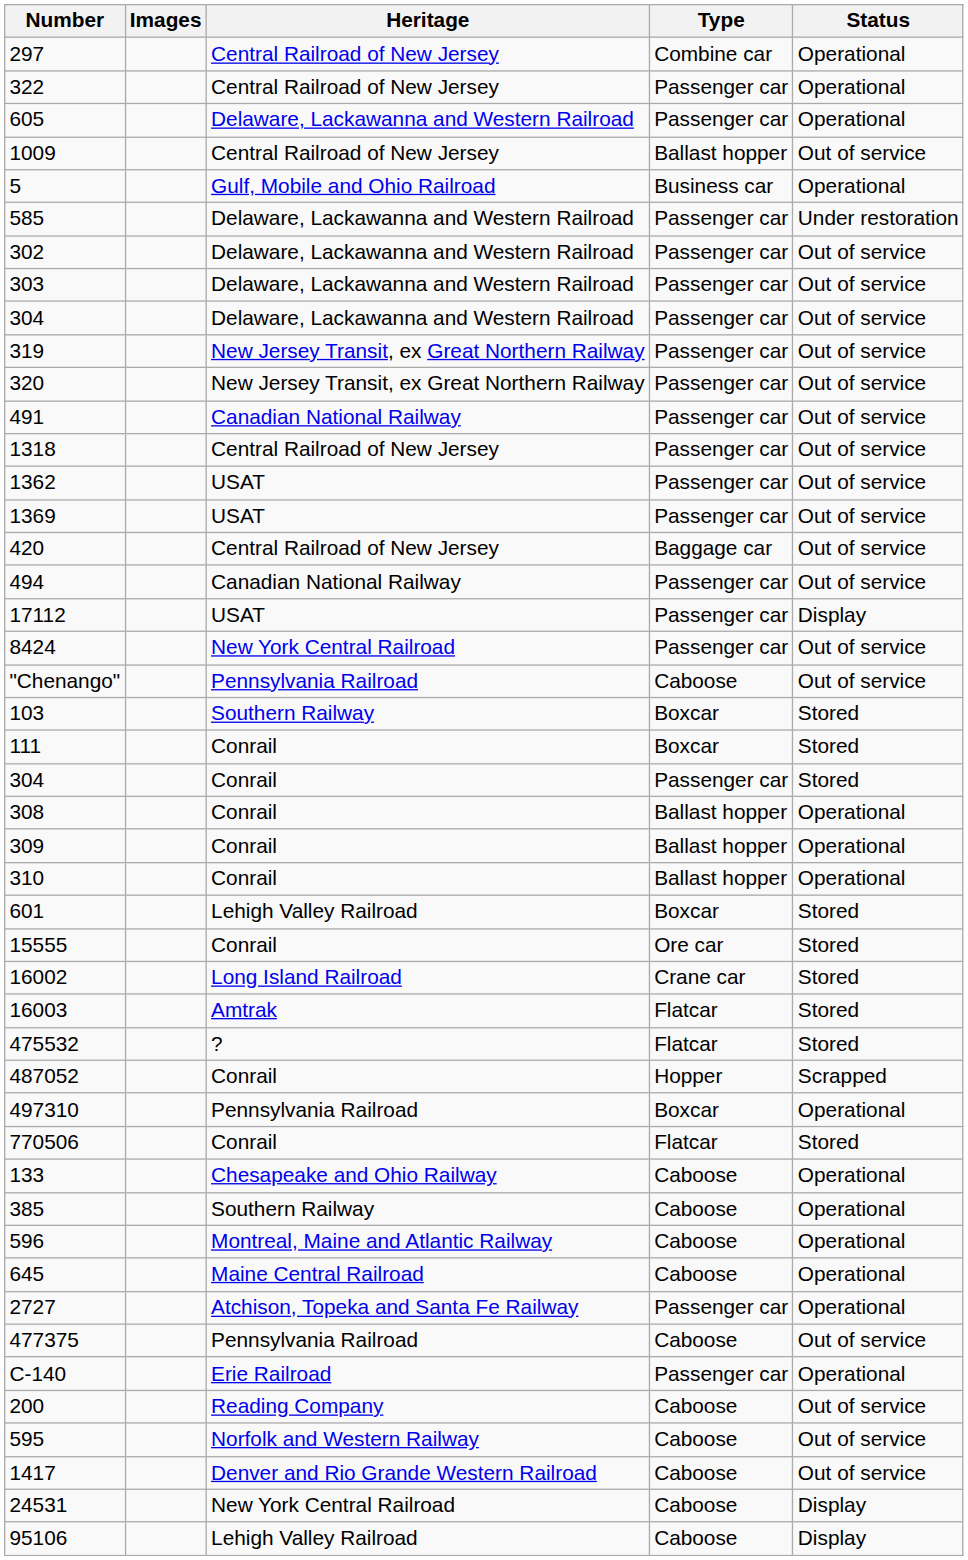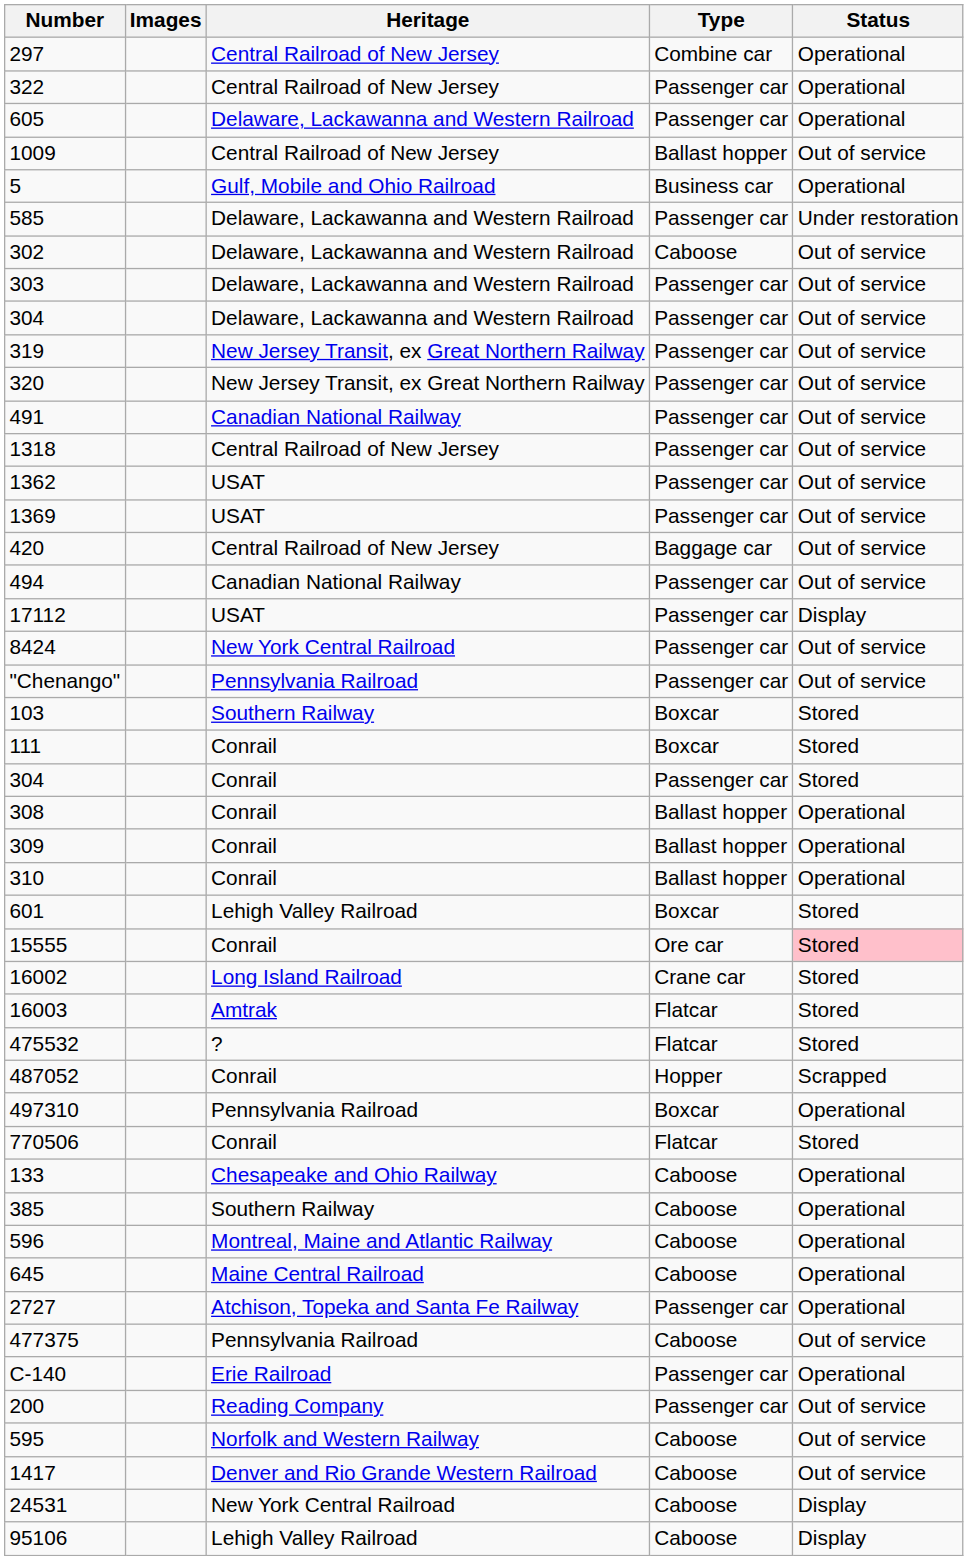302 | Type: Passenger car -> Caboose
"Chenango" | Type: Caboose -> Passenger car
15555 | Status: no background -> pink background
200 | Type: Caboose -> Passenger car
